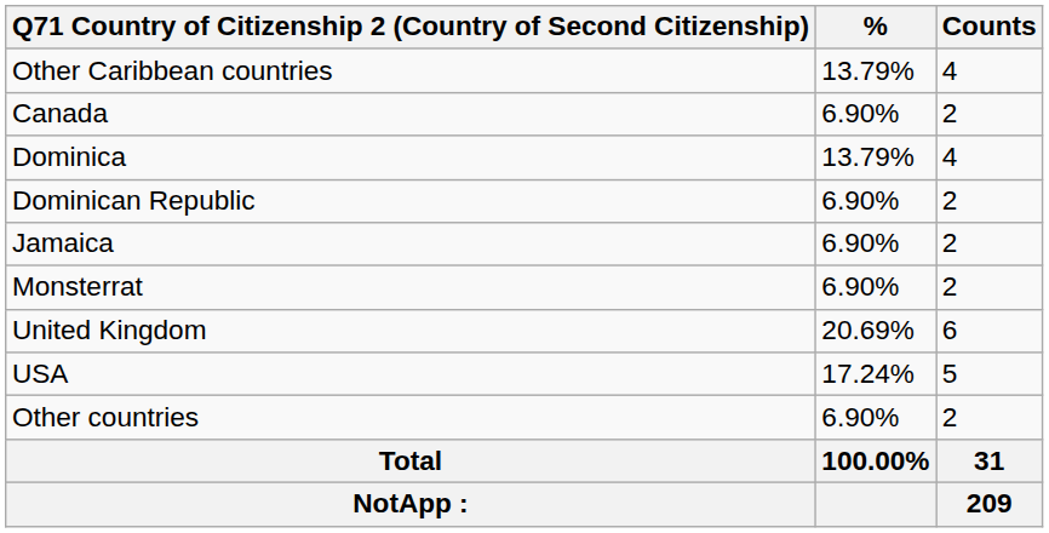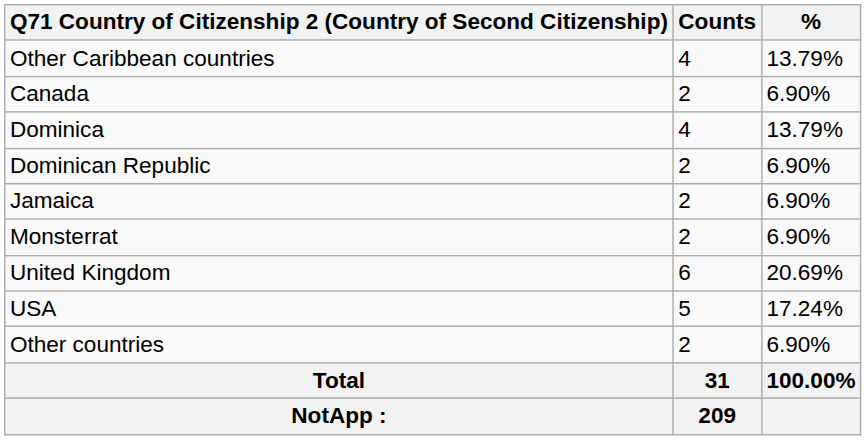columns swapped: Counts <-> %
